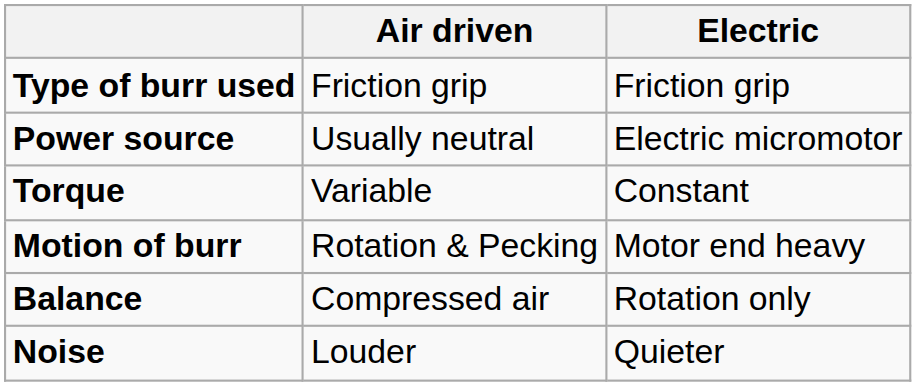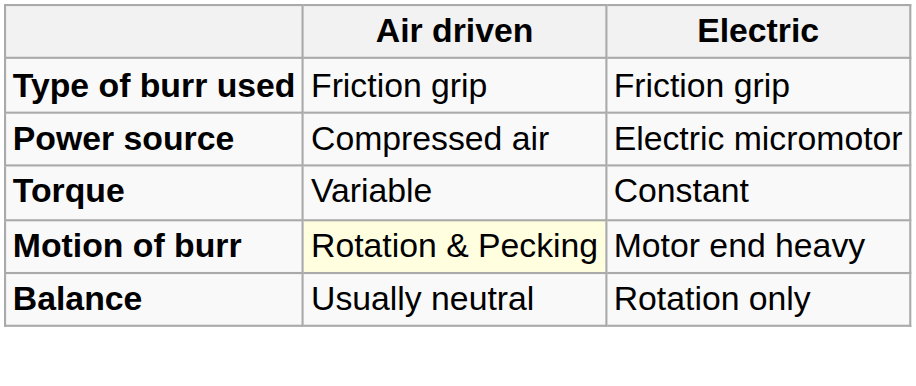Power source | Air driven: Usually neutral -> Compressed air
Motion of burr | Air driven: no background -> lightyellow background
Balance | Air driven: Compressed air -> Usually neutral
- row: Noise | Louder | Quieter
